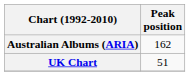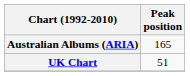Australian Albums (ARIA) | Peak position: 162 -> 165
